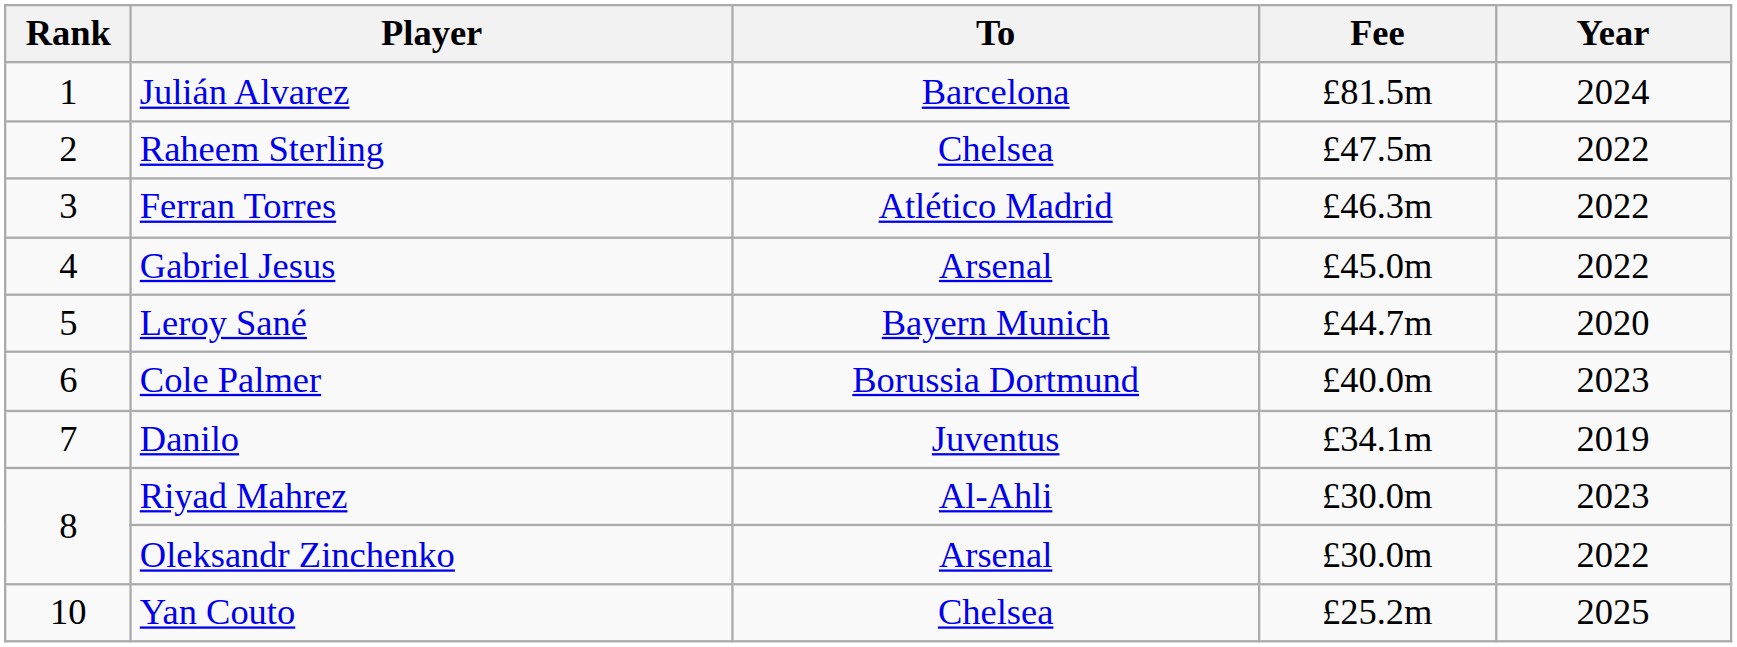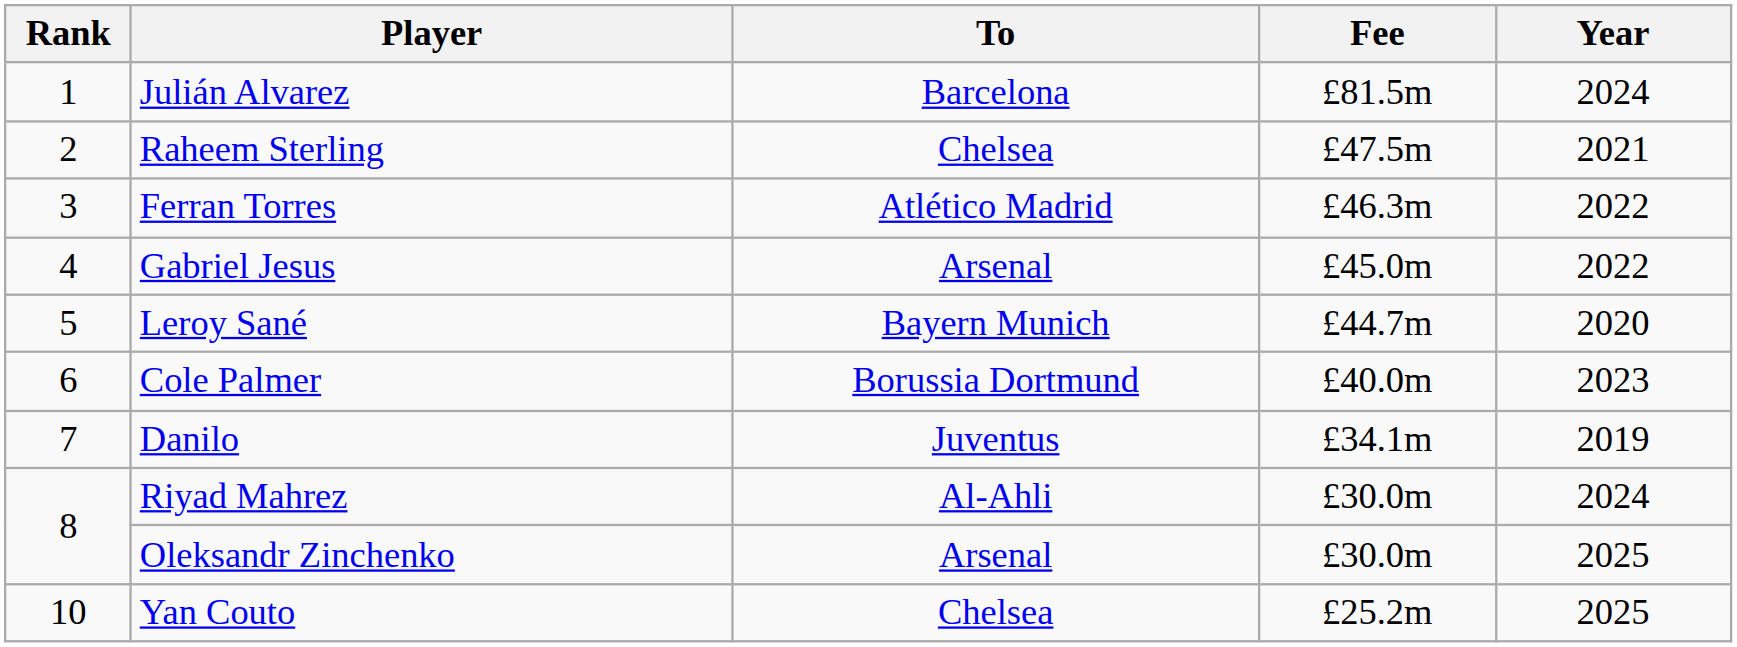Raheem Sterling | Year: 2022 -> 2021
Riyad Mahrez | Year: 2023 -> 2024
Oleksandr Zinchenko | Year: 2022 -> 2025
